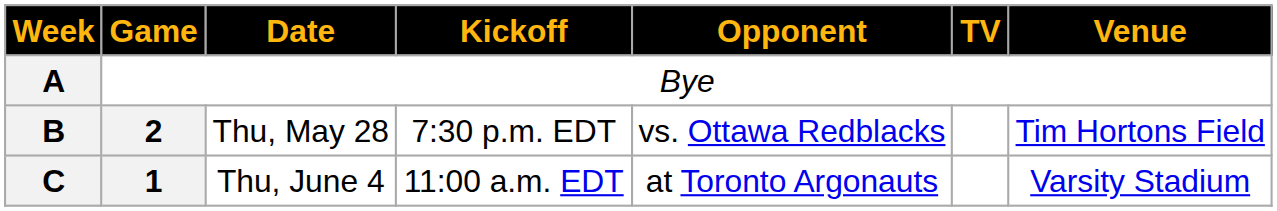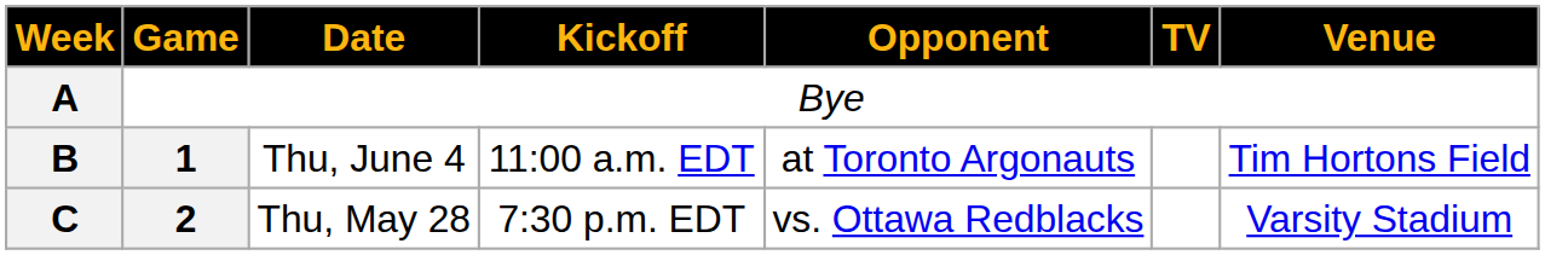B | Game: 2 -> 1
B | Date: Thu, May 28 -> Thu, June 4
B | Kickoff: 7:30 p.m. EDT -> 11:00 a.m. EDT
B | Opponent: vs. Ottawa Redblacks -> at Toronto Argonauts
C | Game: 1 -> 2
C | Date: Thu, June 4 -> Thu, May 28
C | Kickoff: 11:00 a.m. EDT -> 7:30 p.m. EDT
C | Opponent: at Toronto Argonauts -> vs. Ottawa Redblacks
